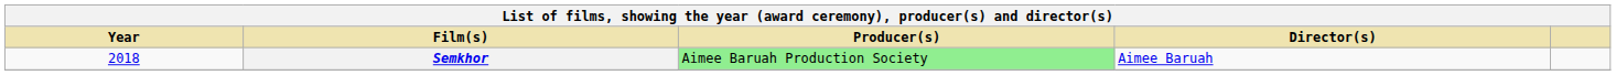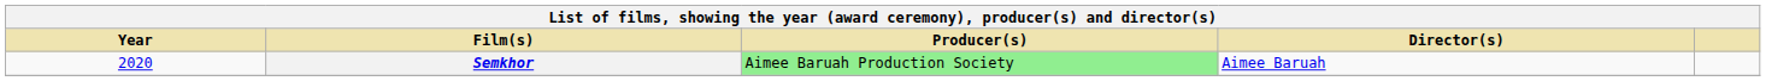Semkhor | Year: 2018 -> 2020
